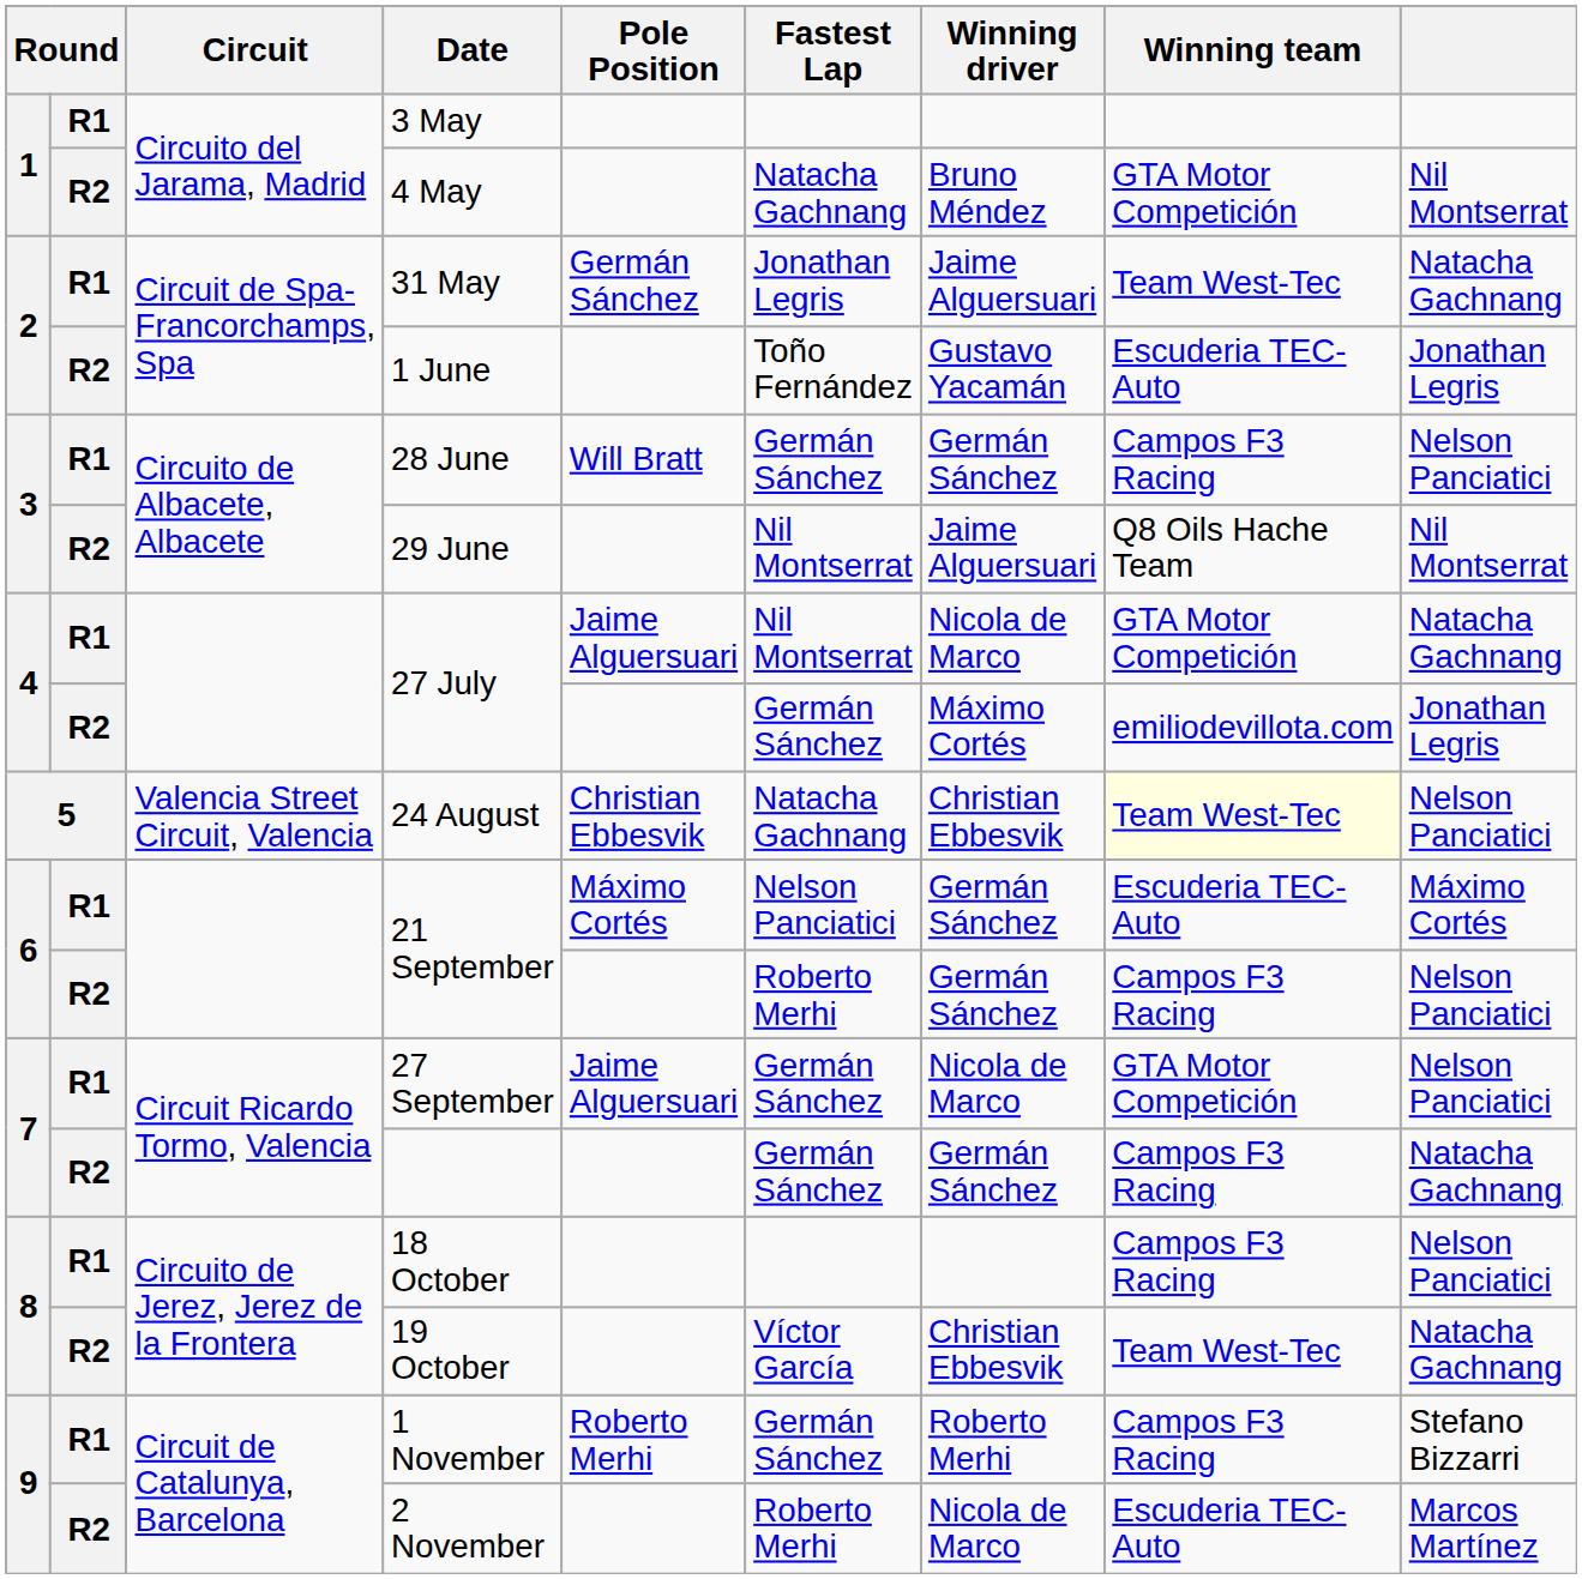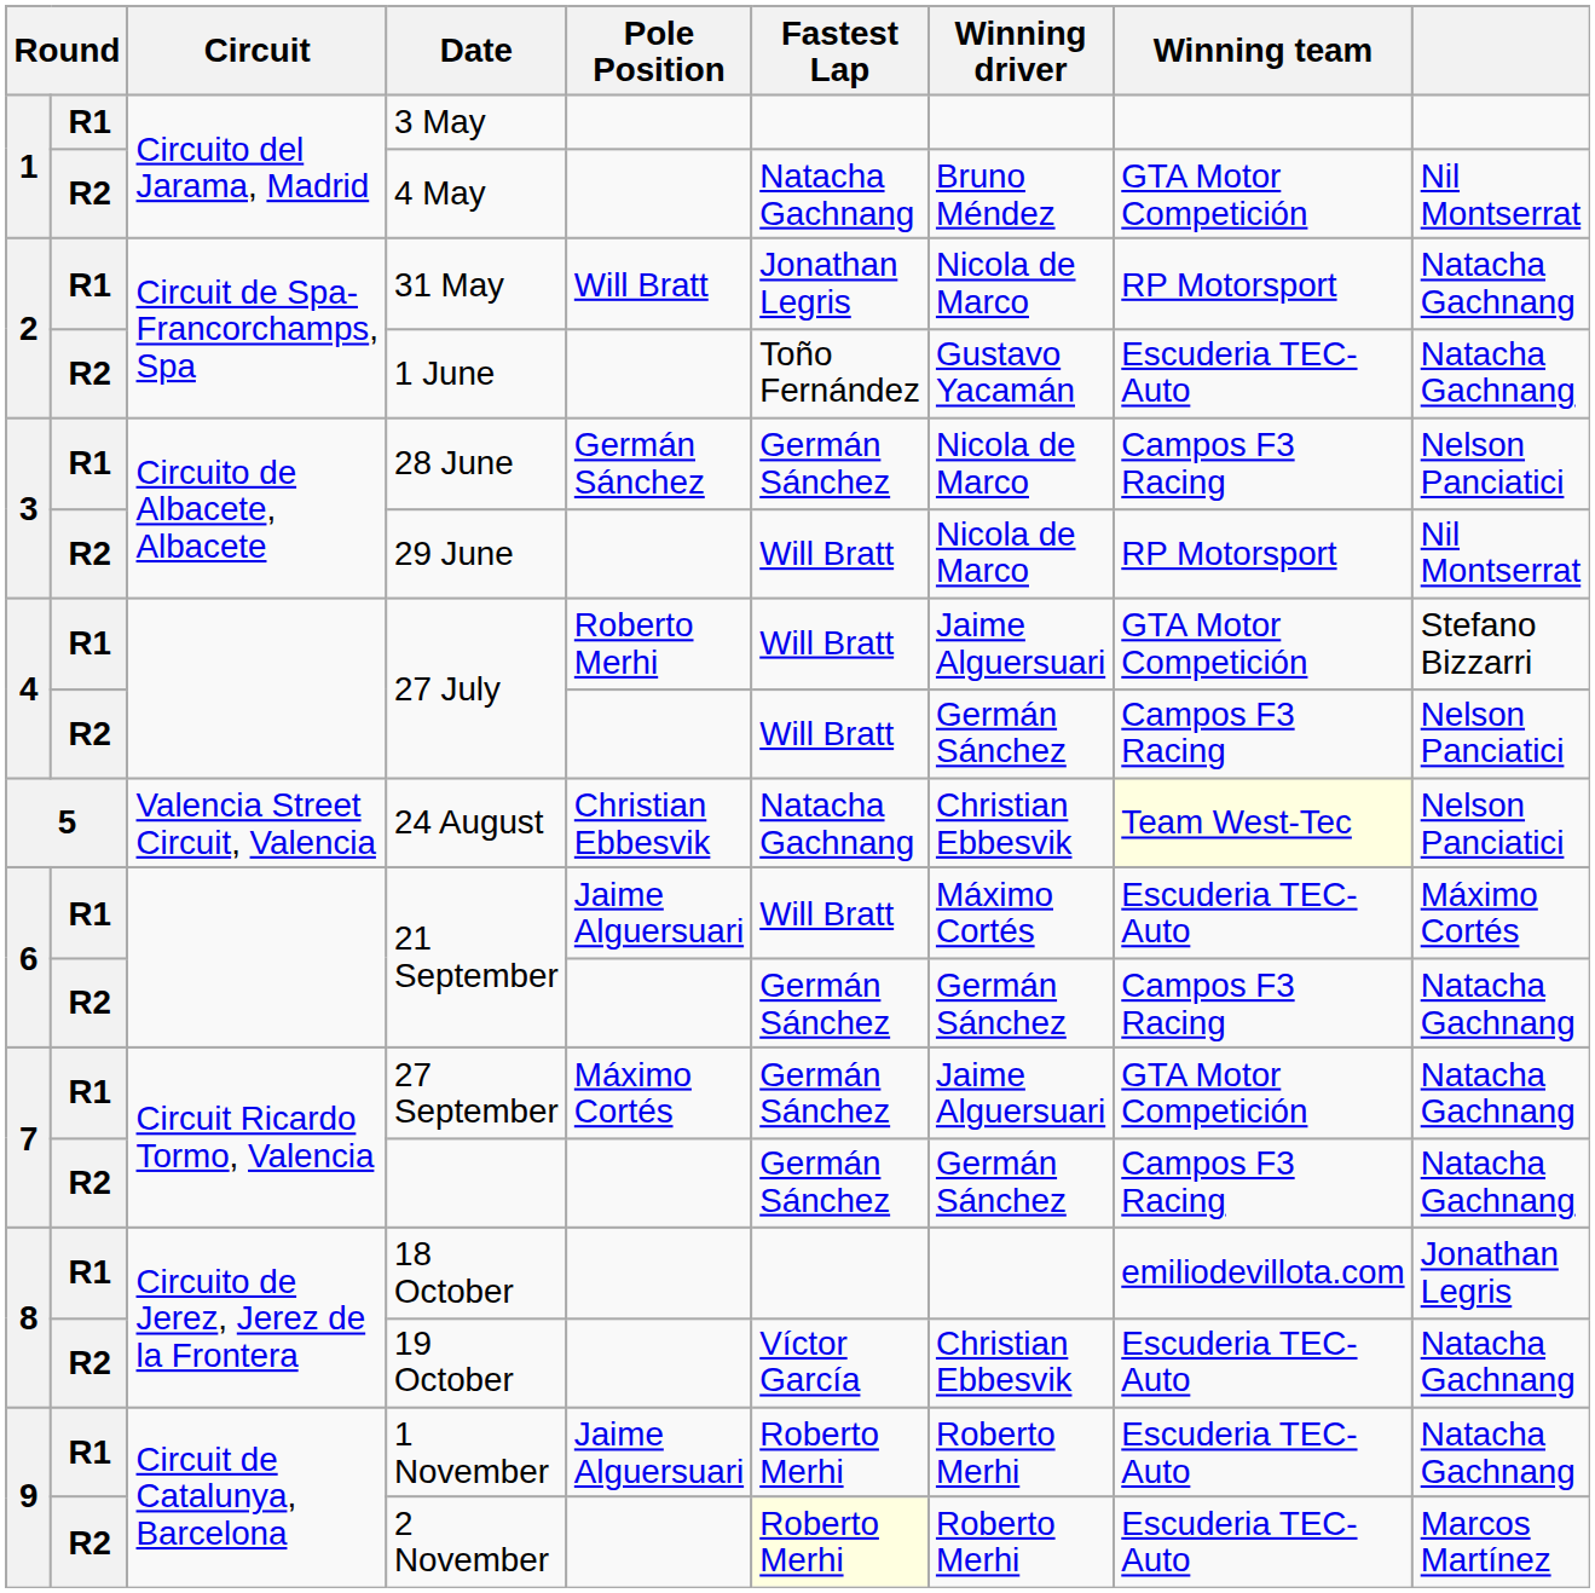31 May | Pole Position: Germán Sánchez -> Will Bratt
31 May | Winning driver: Jaime Alguersuari -> Nicola de Marco
31 May | Winning team: Team West-Tec -> RP Motorsport
1 June | column 9: Jonathan Legris -> Natacha Gachnang
28 June | Pole Position: Will Bratt -> Germán Sánchez
28 June | Winning driver: Germán Sánchez -> Nicola de Marco
29 June | Fastest Lap: Nil Montserrat -> Will Bratt
29 June | Winning driver: Jaime Alguersuari -> Nicola de Marco
29 June | Winning team: Q8 Oils Hache Team -> RP Motorsport
R1 / 27 July | Pole Position: Jaime Alguersuari -> Roberto Merhi
R1 / 27 July | Fastest Lap: Nil Montserrat -> Will Bratt
R1 / 27 July | Winning driver: Nicola de Marco -> Jaime Alguersuari
R1 / 27 July | column 9: Natacha Gachnang -> Stefano Bizzarri
R2 / 27 July | Fastest Lap: Germán Sánchez -> Will Bratt
R2 / 27 July | Winning driver: Máximo Cortés -> Germán Sánchez
R2 / 27 July | Winning team: emiliodevillota.com -> Campos F3 Racing
R2 / 27 July | column 9: Jonathan Legris -> Nelson Panciatici
R1 / 21 September | Pole Position: Máximo Cortés -> Jaime Alguersuari
R1 / 21 September | Fastest Lap: Nelson Panciatici -> Will Bratt
R1 / 21 September | Winning driver: Germán Sánchez -> Máximo Cortés
R2 / 21 September | Fastest Lap: Roberto Merhi -> Germán Sánchez
R2 / 21 September | column 9: Nelson Panciatici -> Natacha Gachnang
27 September | Pole Position: Jaime Alguersuari -> Máximo Cortés
27 September | Winning driver: Nicola de Marco -> Jaime Alguersuari
27 September | column 9: Nelson Panciatici -> Natacha Gachnang
18 October | Winning team: Campos F3 Racing -> emiliodevillota.com
18 October | column 9: Nelson Panciatici -> Jonathan Legris
19 October | Winning team: Team West-Tec -> Escuderia TEC-Auto
1 November | Pole Position: Roberto Merhi -> Jaime Alguersuari
1 November | Fastest Lap: Germán Sánchez -> Roberto Merhi
1 November | Winning team: Campos F3 Racing -> Escuderia TEC-Auto
1 November | column 9: Stefano Bizzarri -> Natacha Gachnang
2 November | Fastest Lap: no background -> lightyellow background
2 November | Winning driver: Nicola de Marco -> Roberto Merhi
